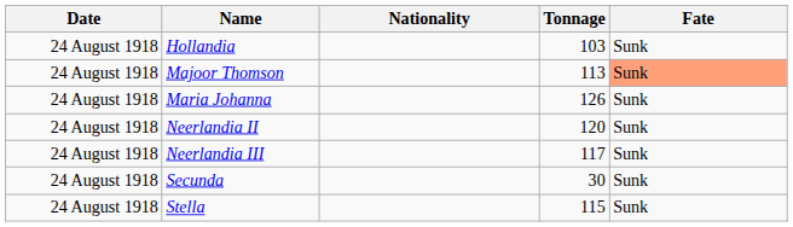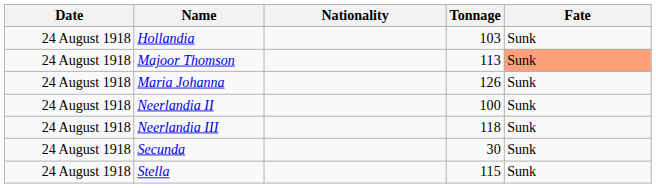Neerlandia II | Tonnage: 120 -> 100
Neerlandia III | Tonnage: 117 -> 118
